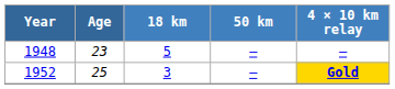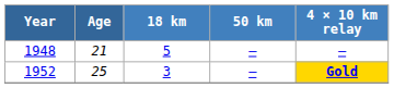1948 | Age: 23 -> 21
